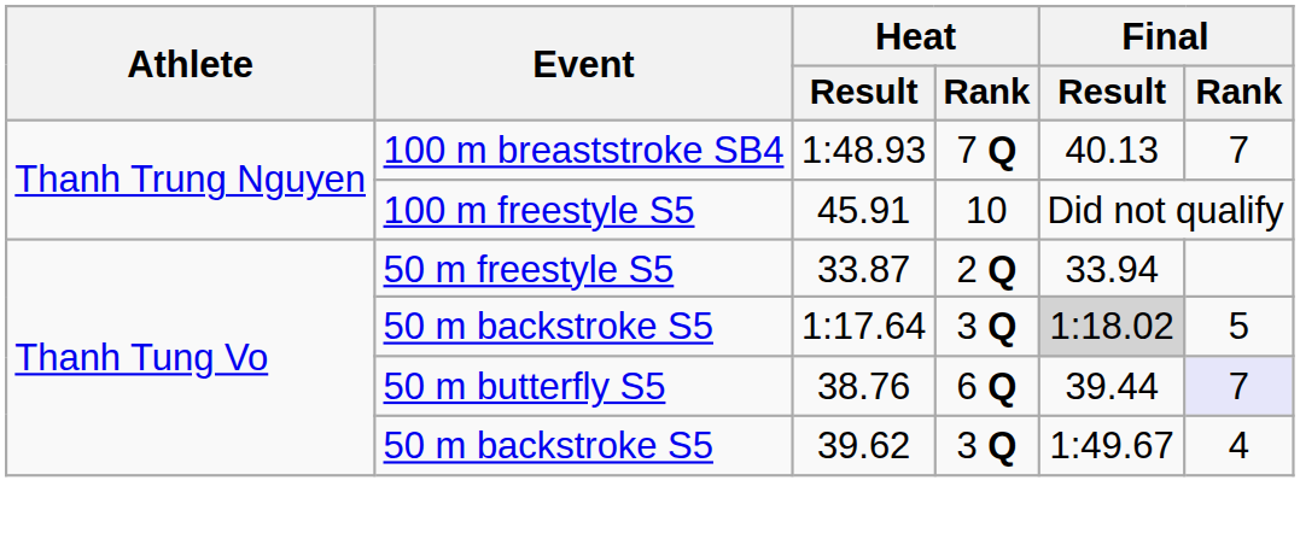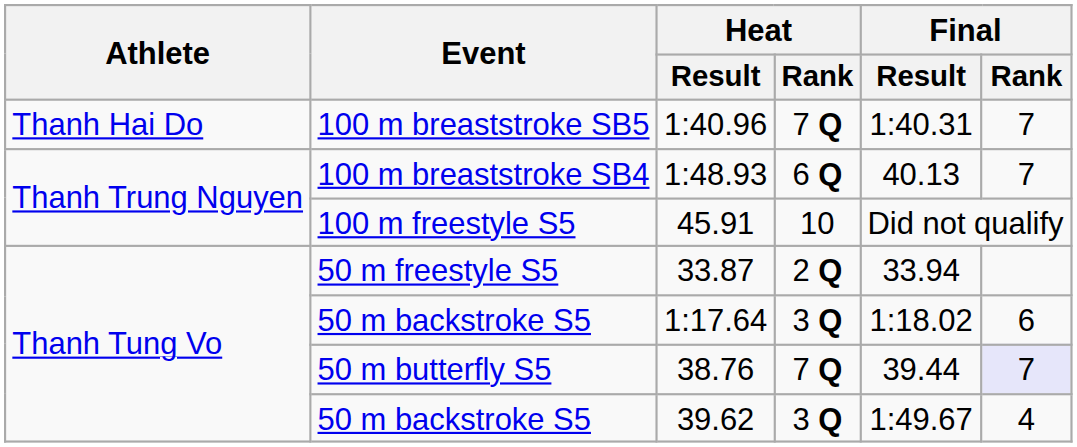+ row: Thanh Hai Do | 100 m breaststroke SB5 | 1:40.96 | 7 Q | 1:40.31 | 7
1:48.93 | Heat / Rank: 7 Q -> 6 Q
1:17.64 | Final / Result: lightgrey background -> no background
1:17.64 | Final / Rank: 5 -> 6
38.76 | Heat / Rank: 6 Q -> 7 Q
